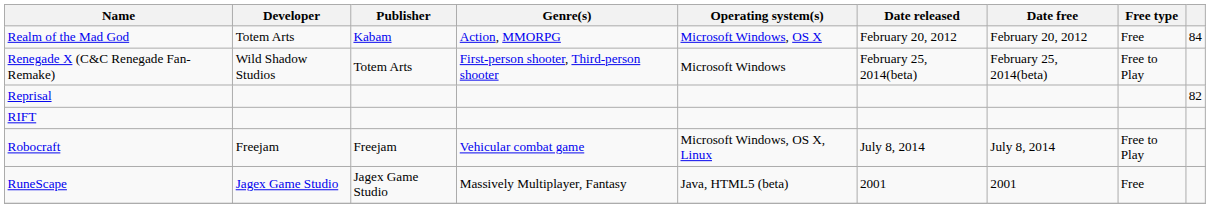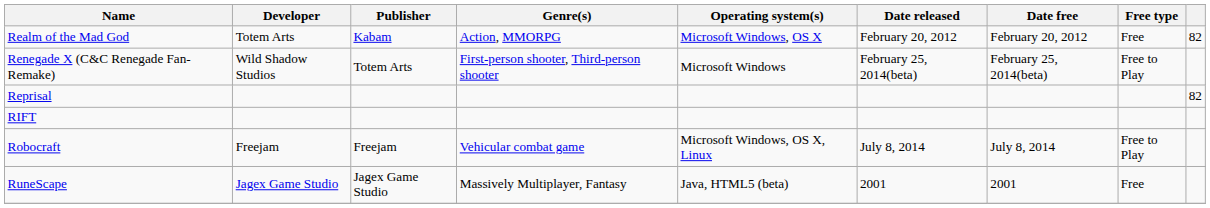Realm of the Mad God | column 9: 84 -> 82
